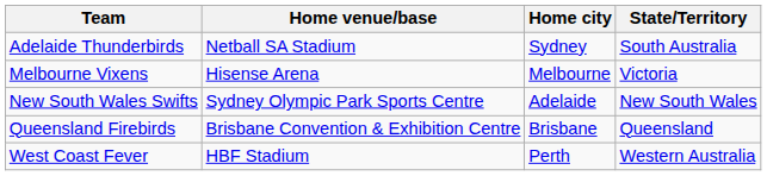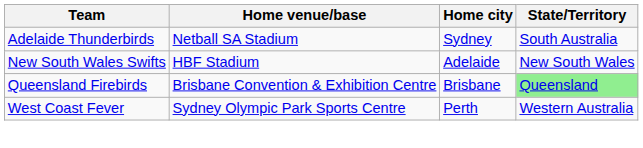- row: Melbourne Vixens | Hisense Arena | Melbourne | Victoria
New South Wales Swifts | Home venue/base: Sydney Olympic Park Sports Centre -> HBF Stadium
Queensland Firebirds | State/Territory: no background -> lightgreen background
West Coast Fever | Home venue/base: HBF Stadium -> Sydney Olympic Park Sports Centre
